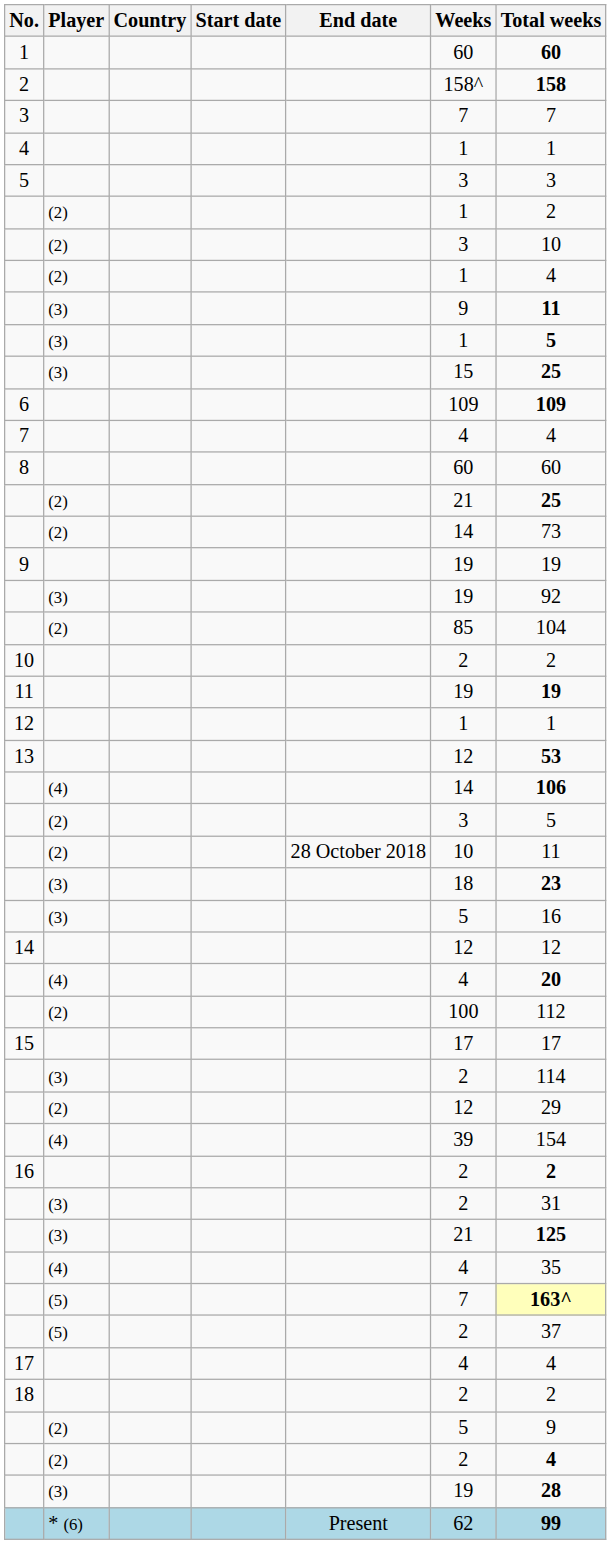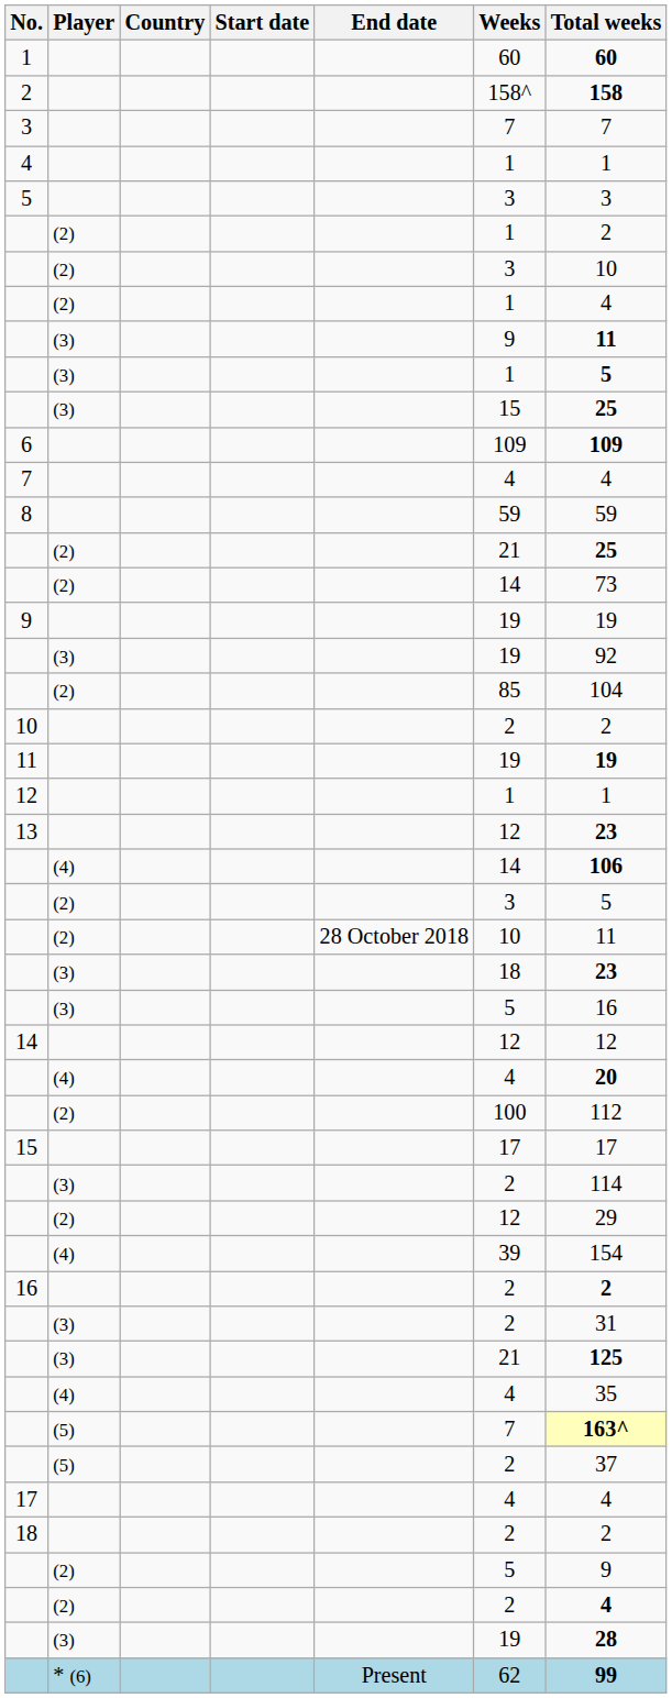8 | Weeks: 60 -> 59
8 | Total weeks: 60 -> 59
13 | Total weeks: 53 -> 23
